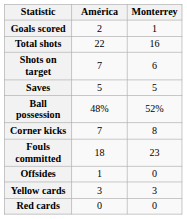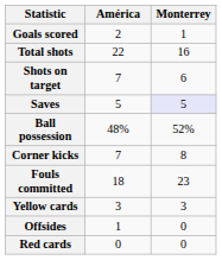Saves | Monterrey: no background -> lavender background
rows swapped: Offsides <-> Yellow cards
